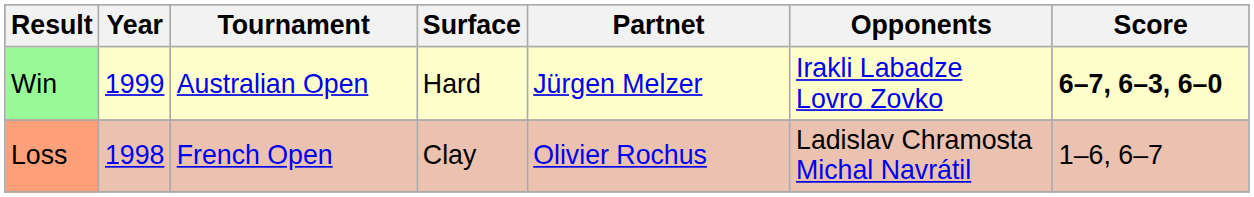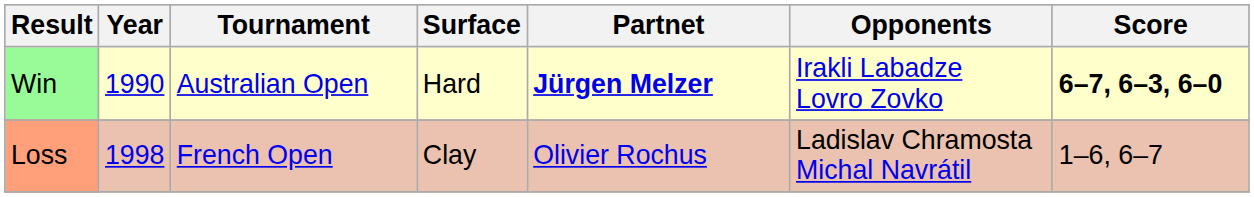Win | Year: 1999 -> 1990
Win | Partnet: normal -> bold
